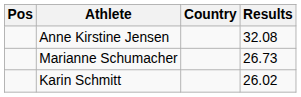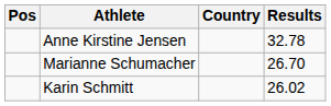Anne Kirstine Jensen | Results: 32.08 -> 32.78
Marianne Schumacher | Results: 26.73 -> 26.70
